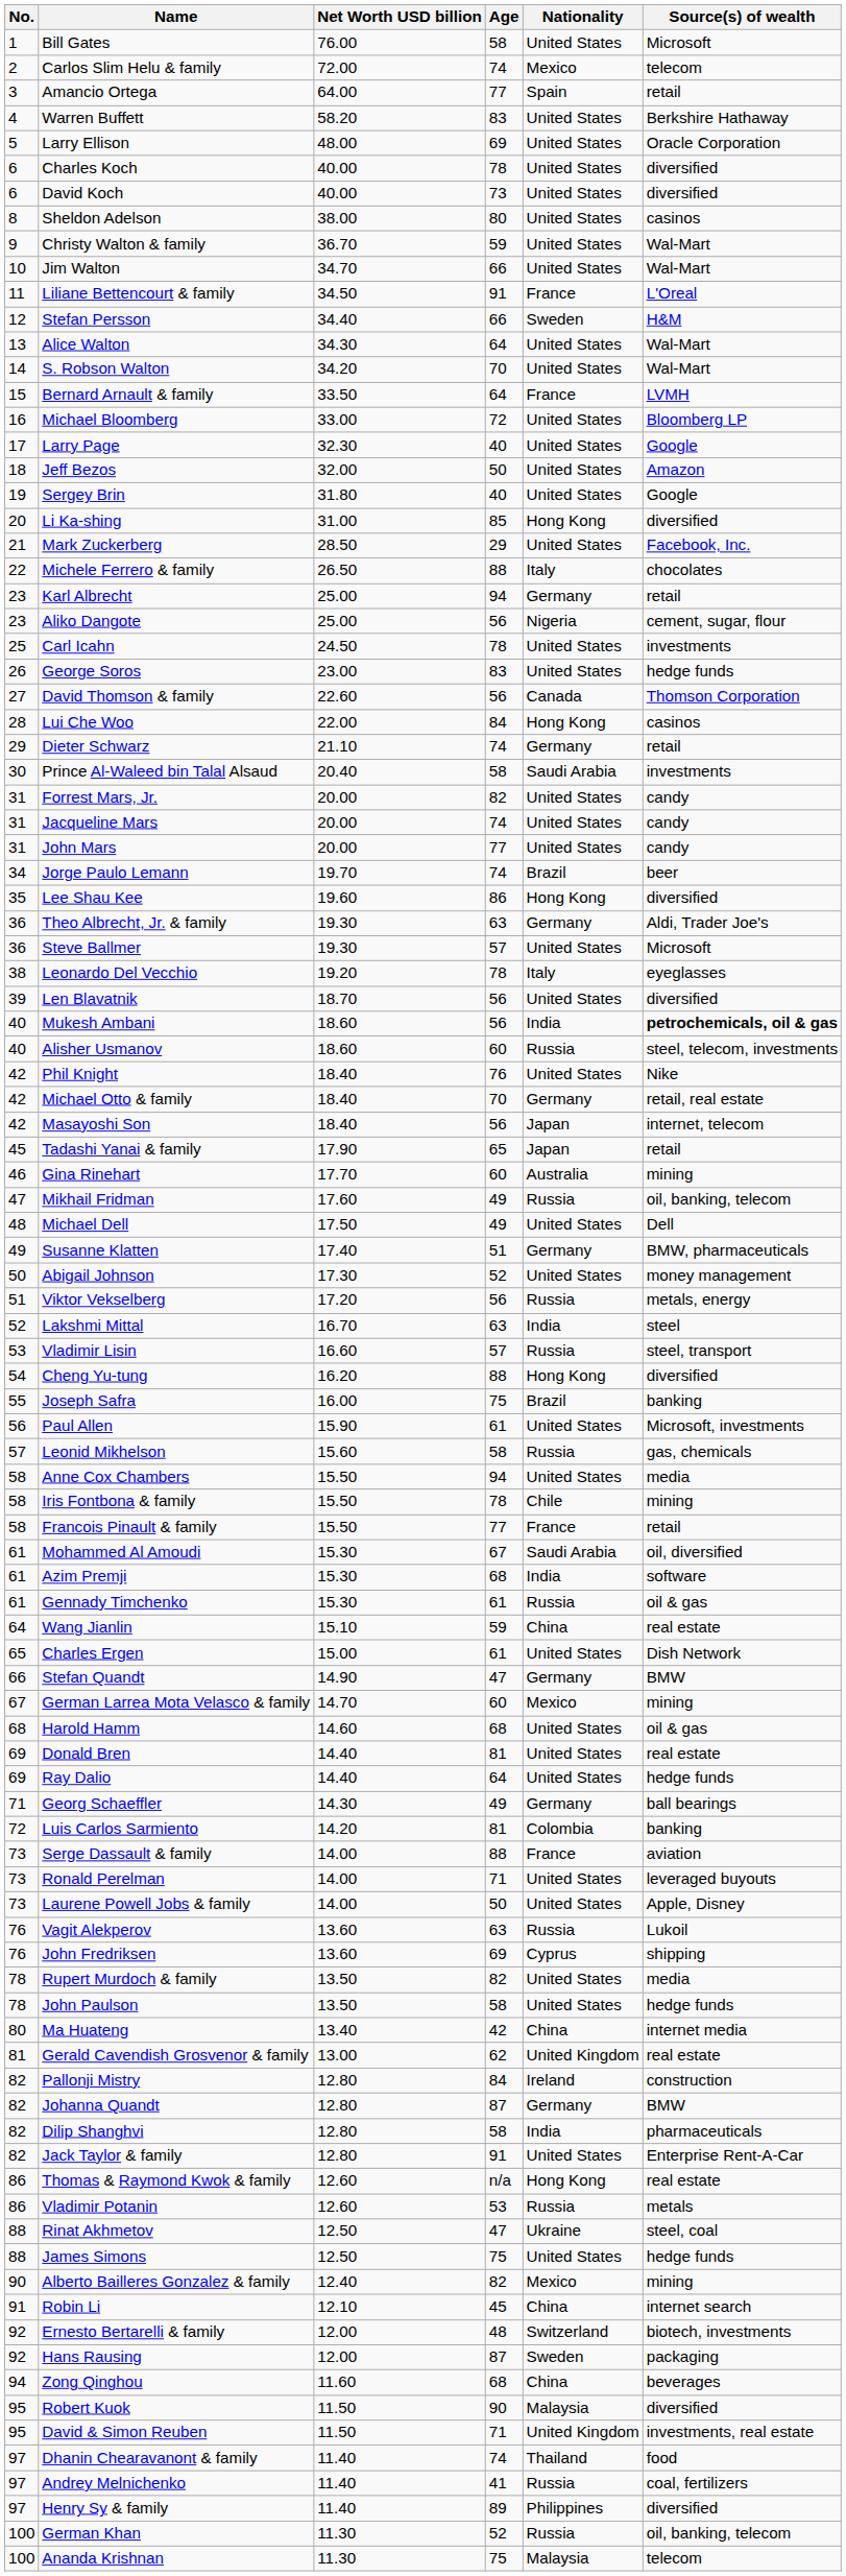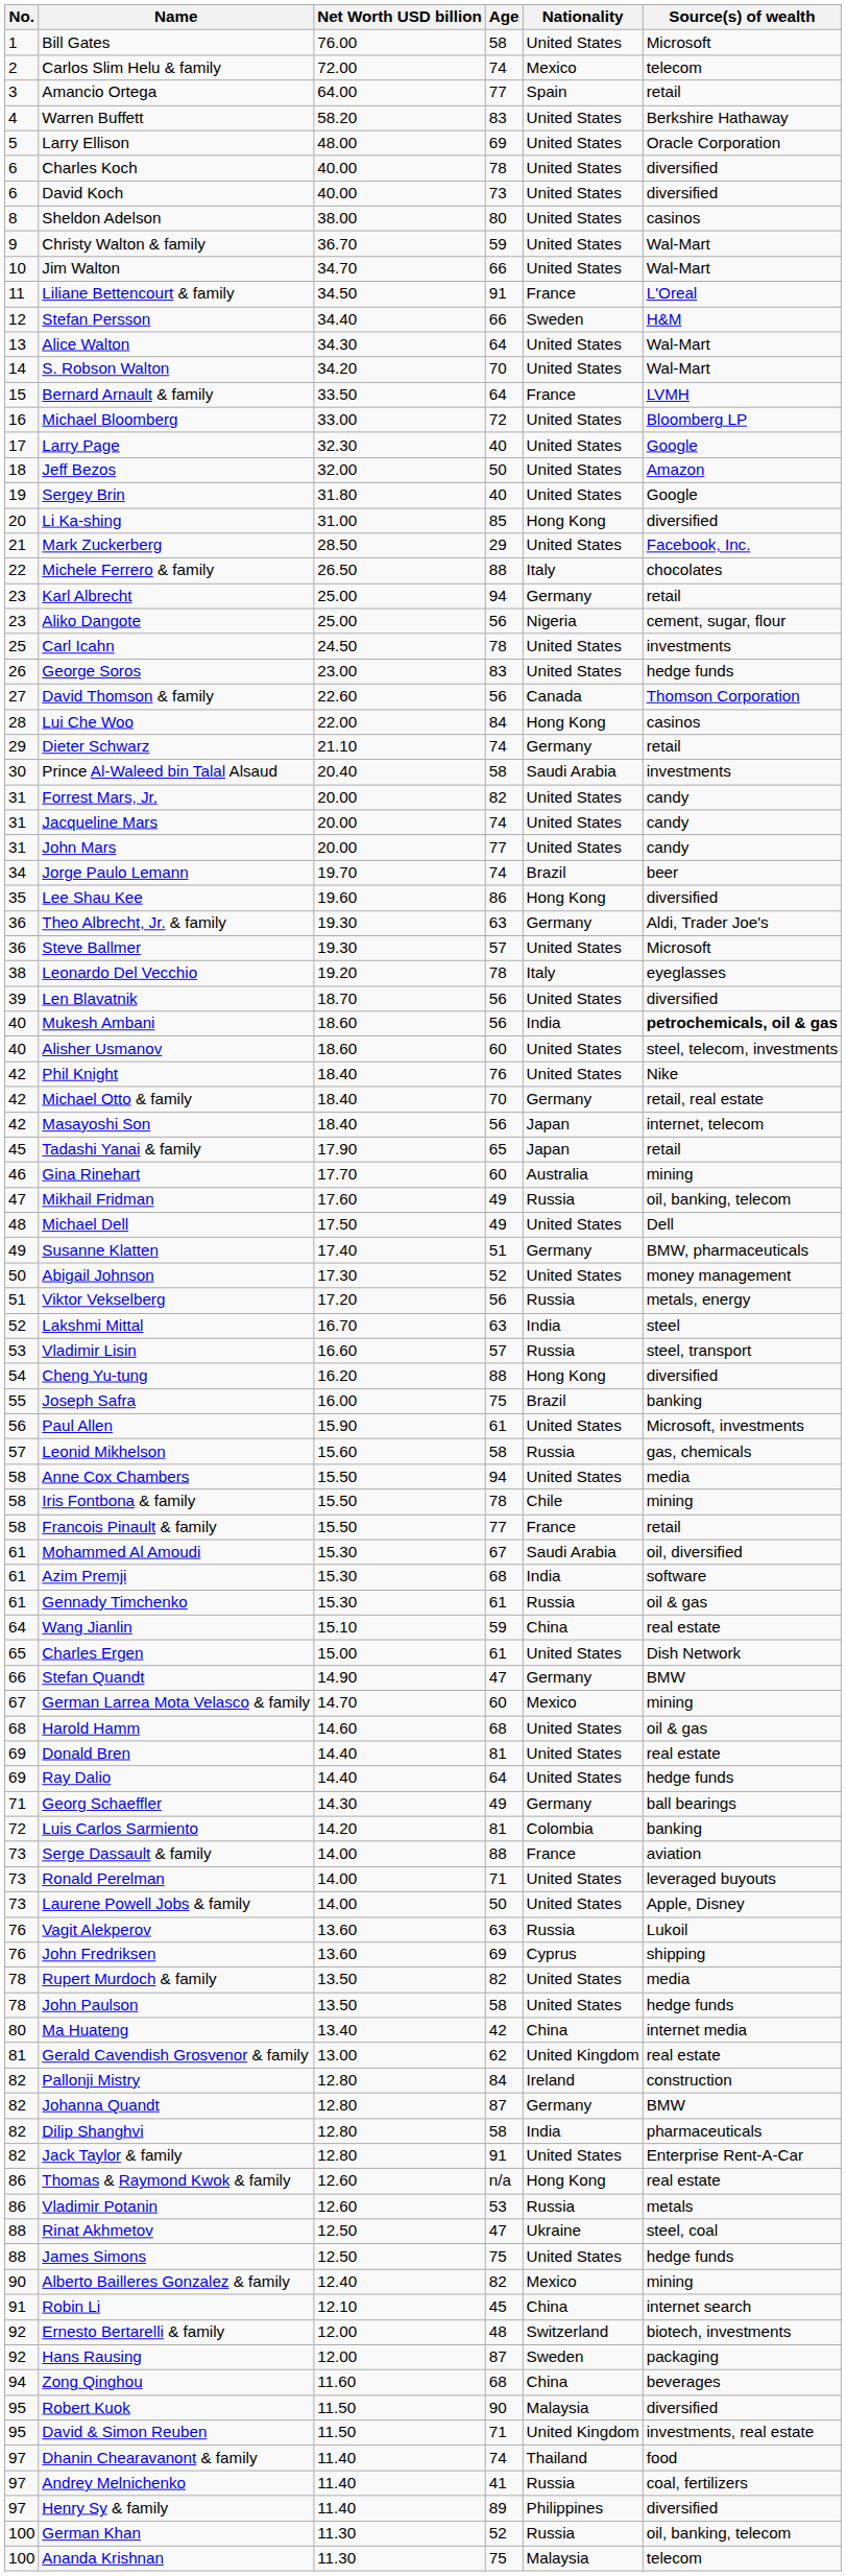Alisher Usmanov | Nationality: Russia -> United States
